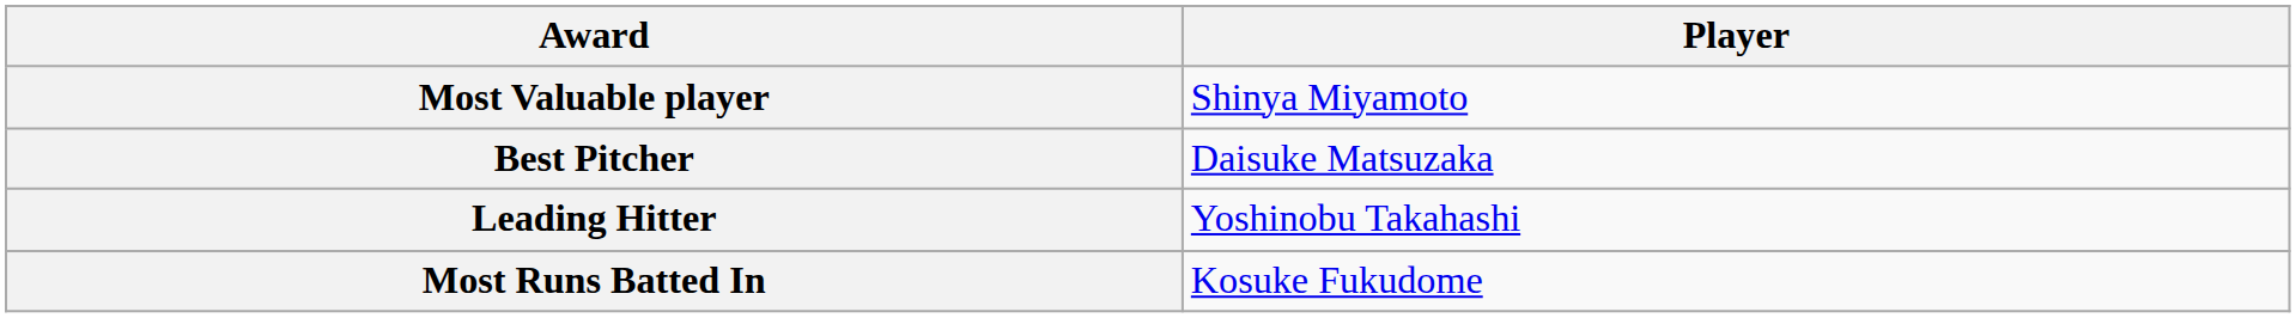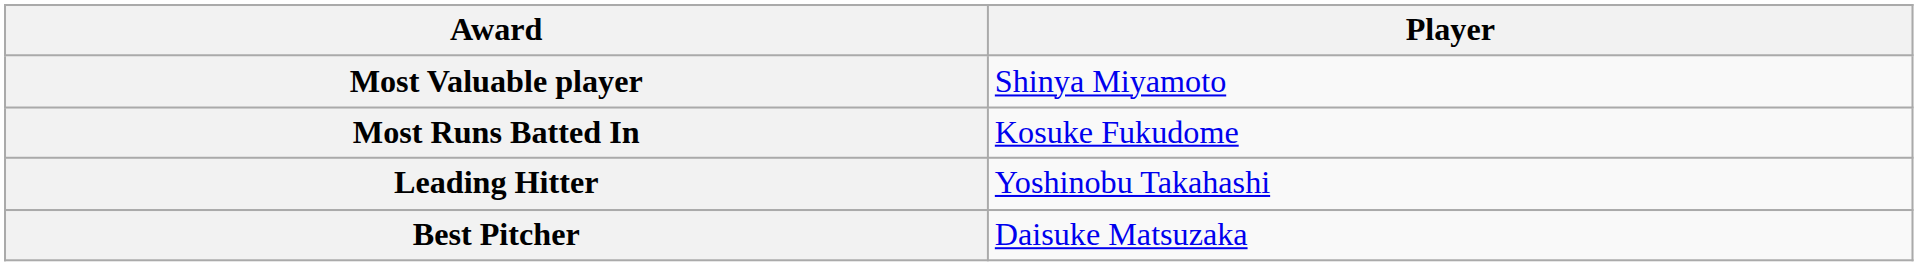rows swapped: Best Pitcher <-> Most Runs Batted In
